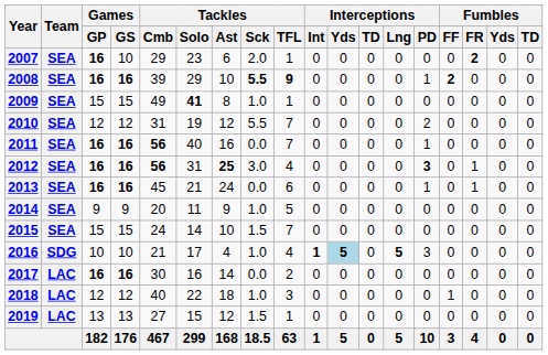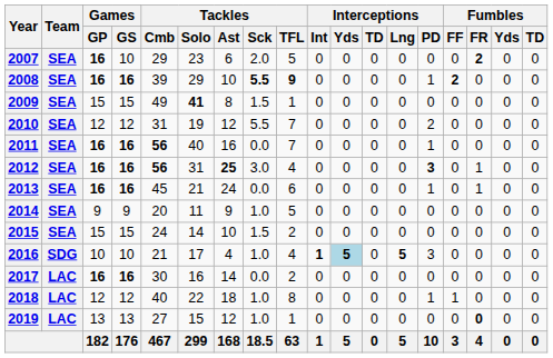2007 | Tackles / TFL: 1 -> 5
2009 | Tackles / Sck: 1.0 -> 1.5
2015 | Tackles / TFL: 7 -> 2
2018 | Tackles / TFL: 3 -> 8
2018 | Interceptions / PD: 0 -> 1
2019 | Tackles / Sck: 1.5 -> 1.0
2019 | Fumbles / FR: normal -> bold
